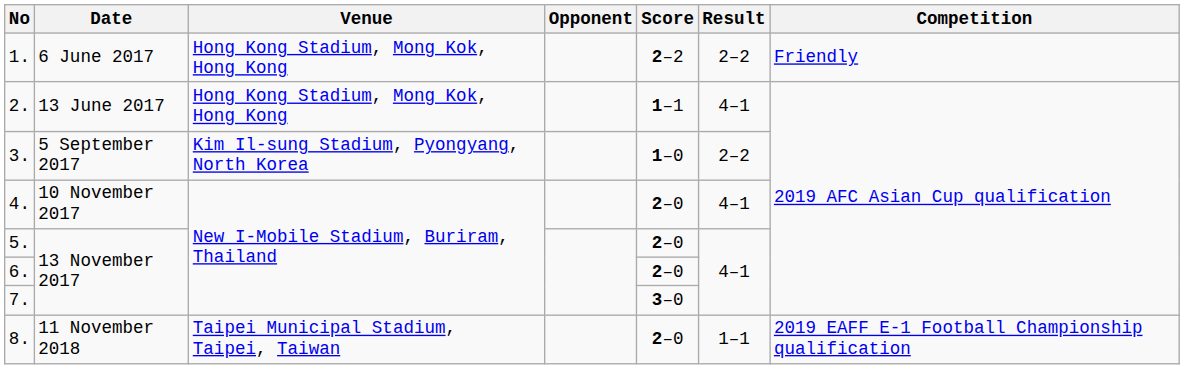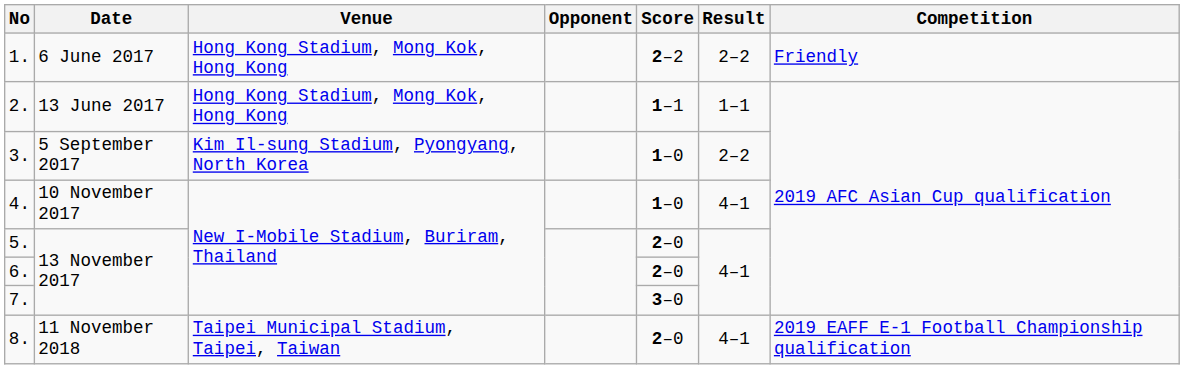2. | Result: 4–1 -> 1–1
4. | Score: 2–0 -> 1–0
8. | Result: 1–1 -> 4–1
